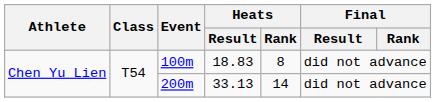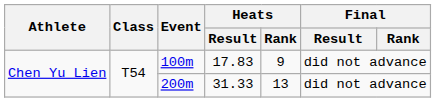100m | Heats / Result: 18.83 -> 17.83
100m | Heats / Rank: 8 -> 9
200m | Heats / Result: 33.13 -> 31.33
200m | Heats / Rank: 14 -> 13
